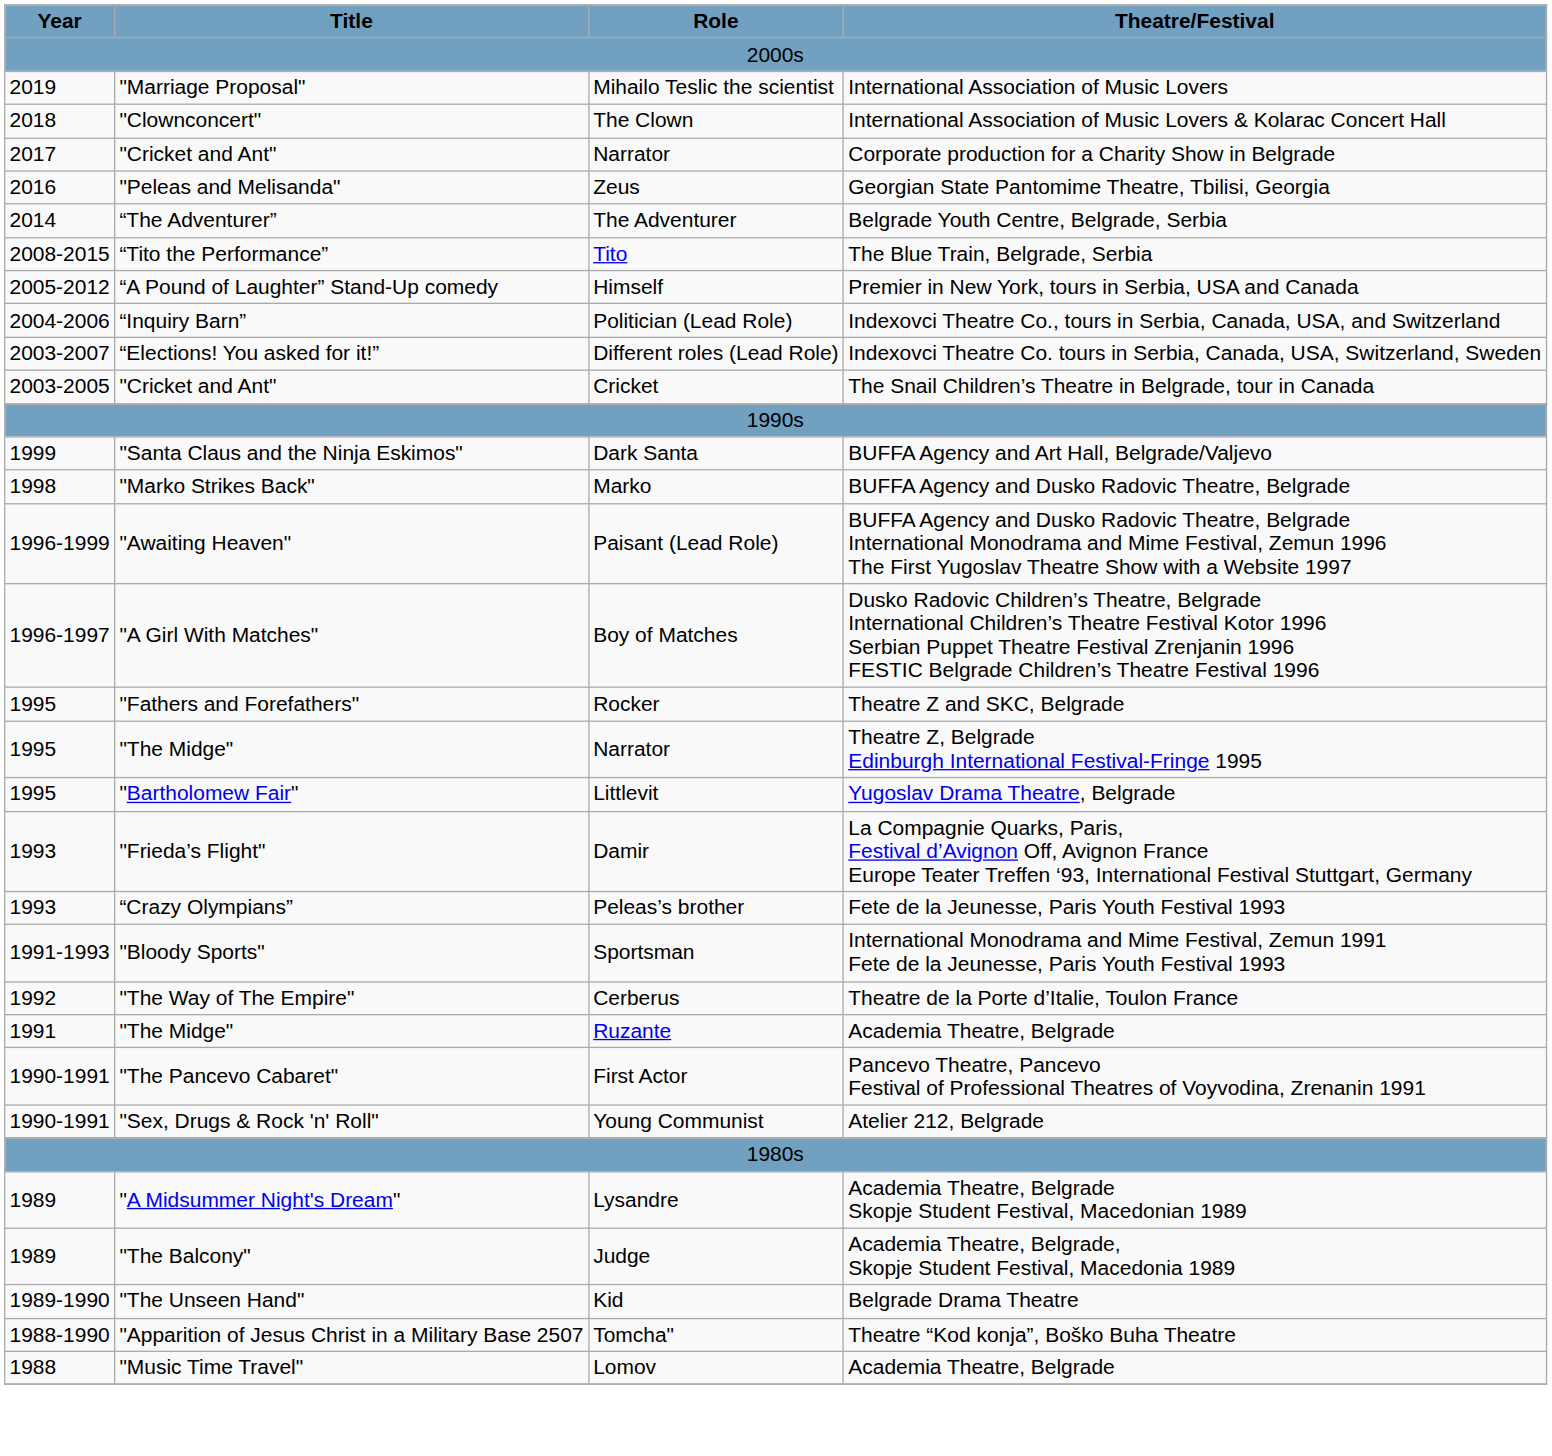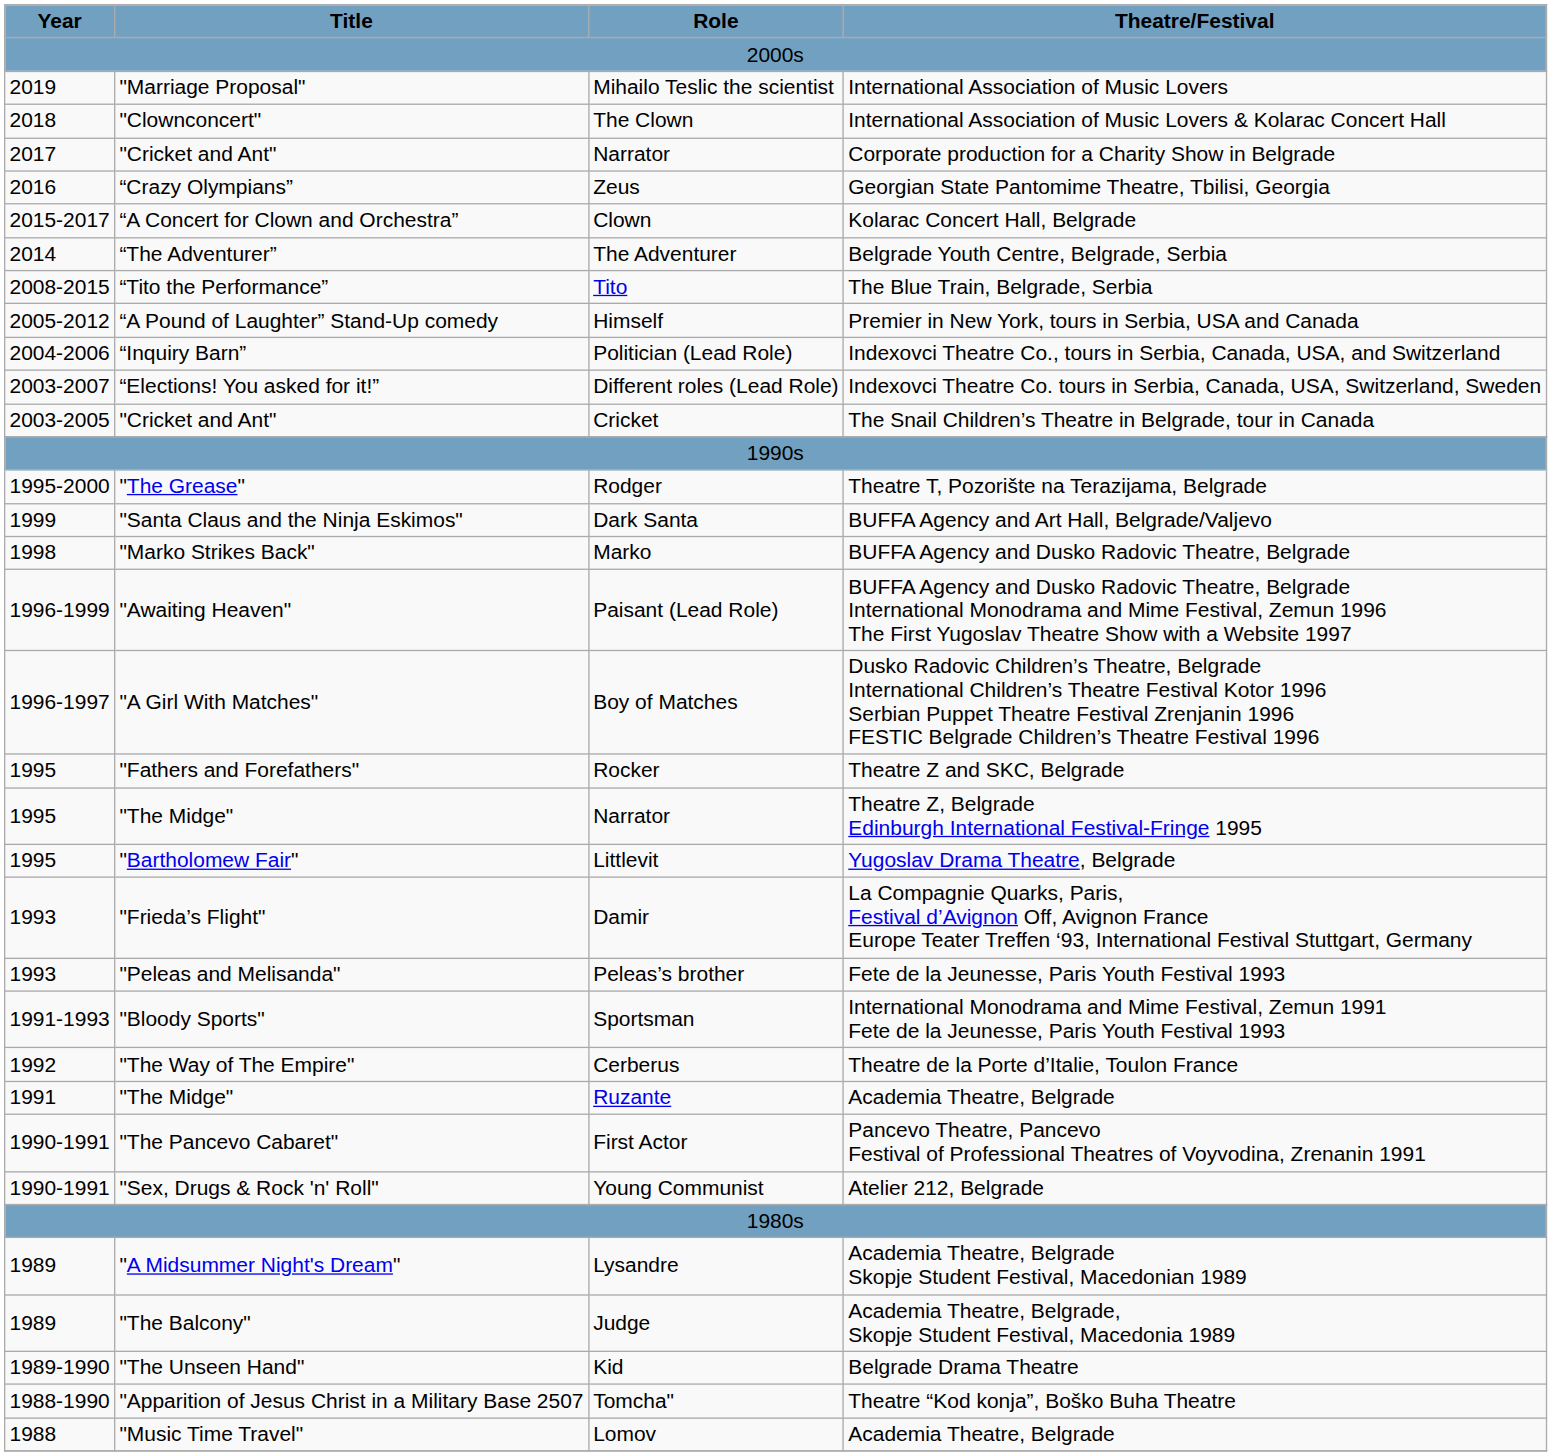Zeus | Title: "Peleas and Melisanda" -> “Crazy Olympians”
+ row: 2015-2017 | “A Concert for Clown and Orchestra” | Clown | Kolarac Concert Hall, Belgrade
+ row: 1995-2000 | "The Grease" | Rodger | Theatre T, Pozorište na Terazijama, Belgrade
Peleas’s brother | Title: “Crazy Olympians” -> "Peleas and Melisanda"
